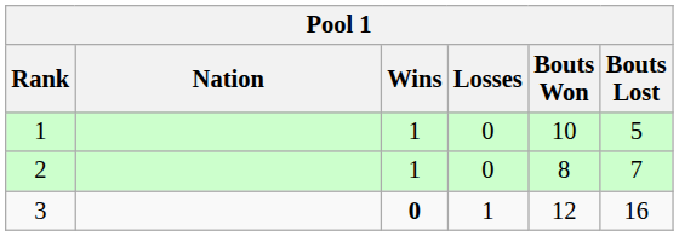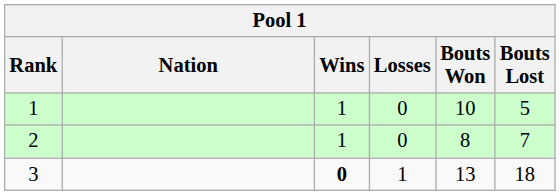3 | Bouts Won: 12 -> 13
3 | Bouts Lost: 16 -> 18
